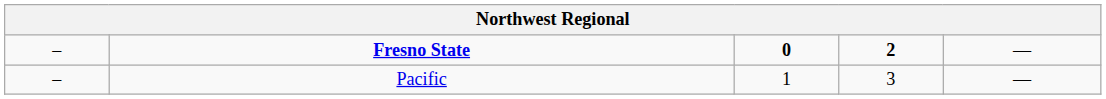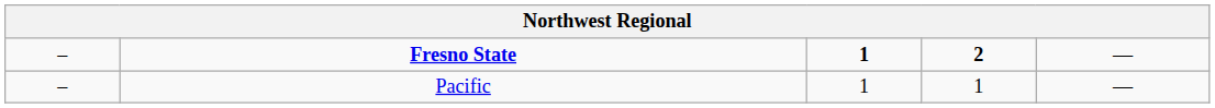Fresno State | column 3: 0 -> 1
Pacific | column 4: 3 -> 1
